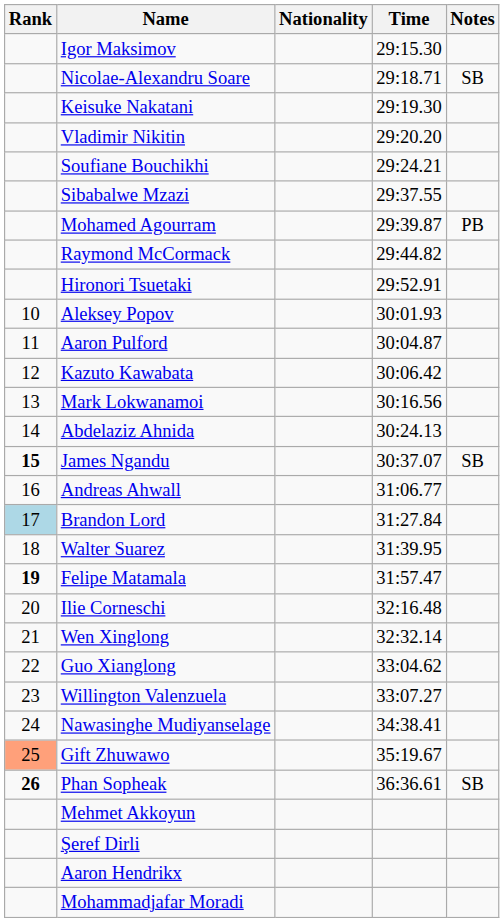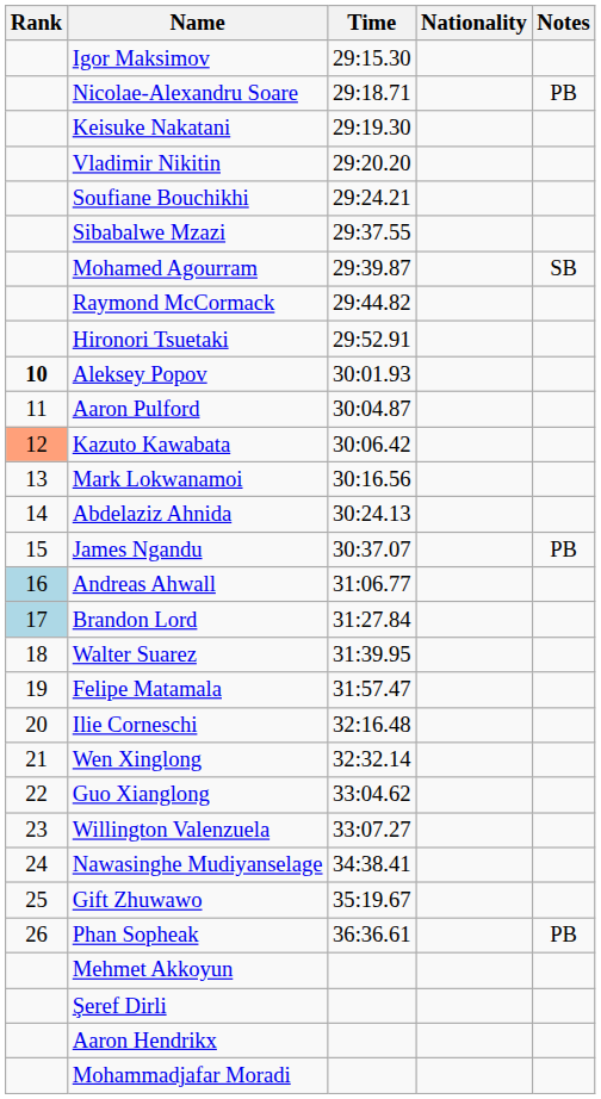columns swapped: Nationality <-> Time
Nicolae-Alexandru Soare | Notes: SB -> PB
Mohamed Agourram | Notes: PB -> SB
Aleksey Popov | Rank: normal -> bold
Kazuto Kawabata | Rank: no background -> lightsalmon background
James Ngandu | Rank: bold -> normal
James Ngandu | Notes: SB -> PB
Andreas Ahwall | Rank: no background -> lightblue background
Felipe Matamala | Rank: bold -> normal
Gift Zhuwawo | Rank: lightsalmon background -> no background
Phan Sopheak | Rank: bold -> normal
Phan Sopheak | Notes: SB -> PB
